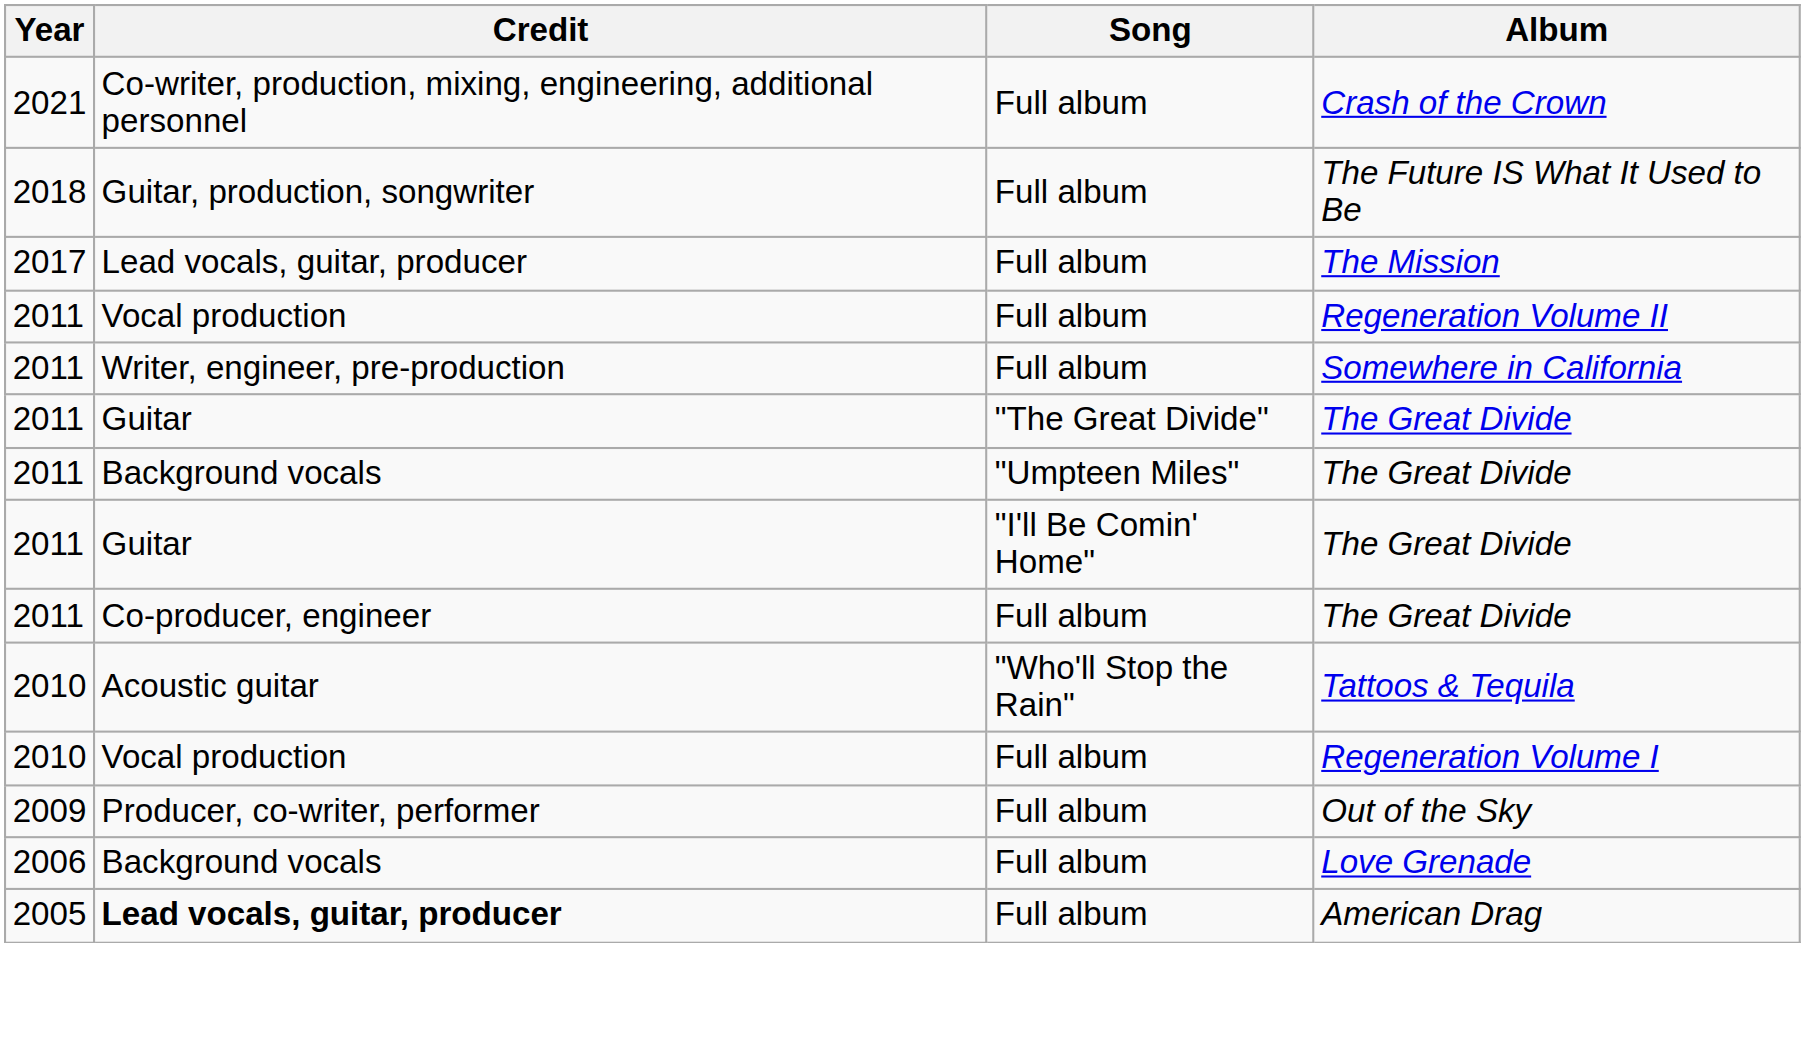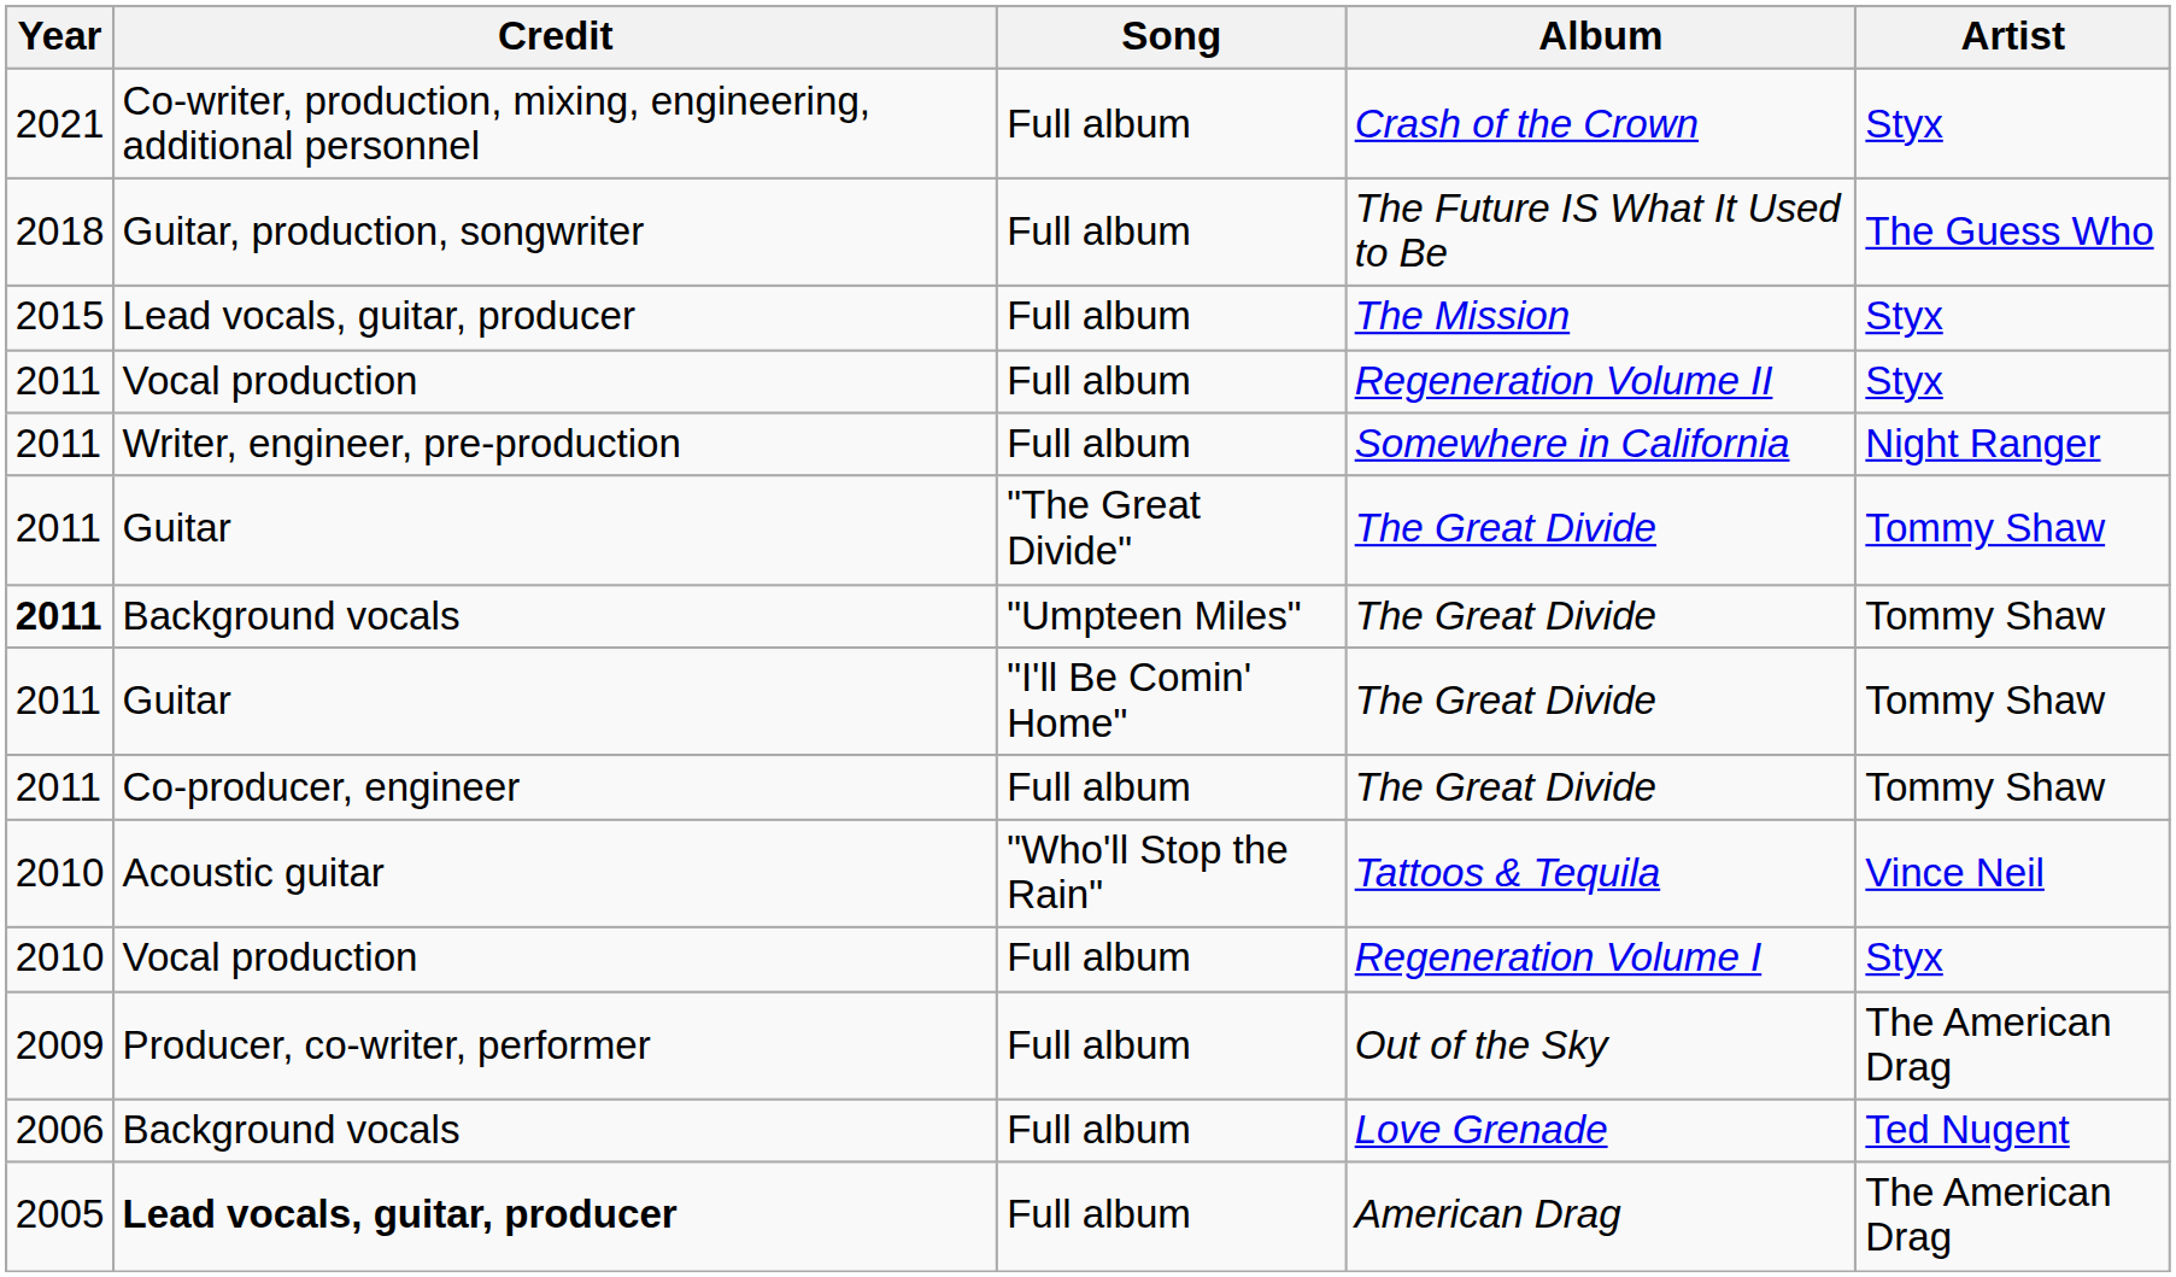+ column: Artist | Styx | The Guess Who | Styx | Styx | Night Ranger | Tommy Shaw | Tommy Shaw | Tommy Shaw | Tommy Shaw | Vince Neil | Styx | The American Drag | Ted Nugent | The American Drag
The Mission | Year: 2017 -> 2015
"Umpteen Miles" / The Great Divide | Year: normal -> bold
